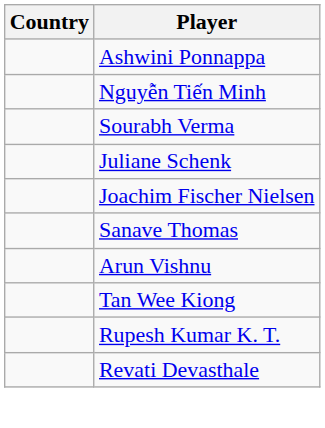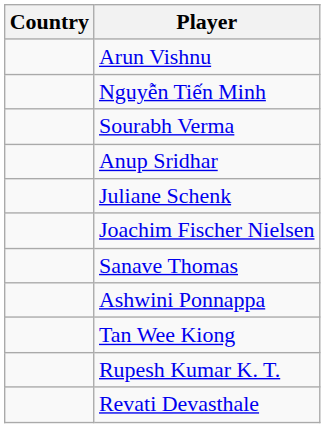rows swapped: Ashwini Ponnappa <-> Arun Vishnu
+ row: Anup Sridhar
